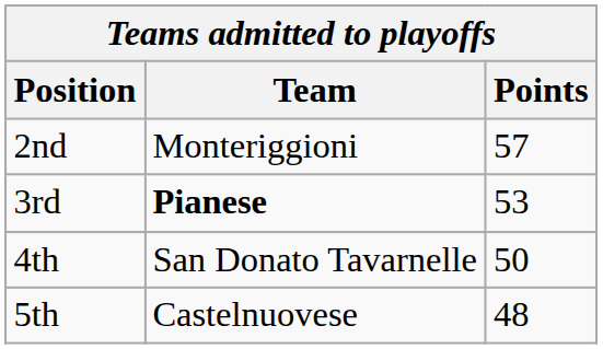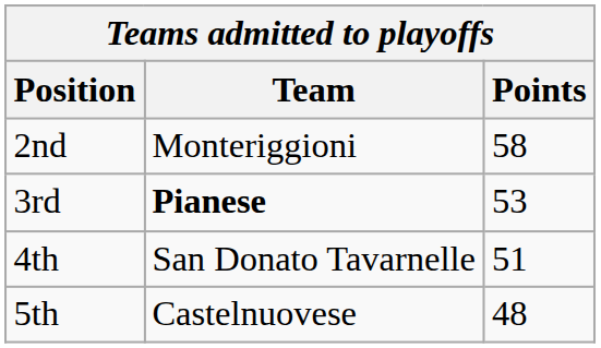2nd | Points: 57 -> 58
4th | Points: 50 -> 51
